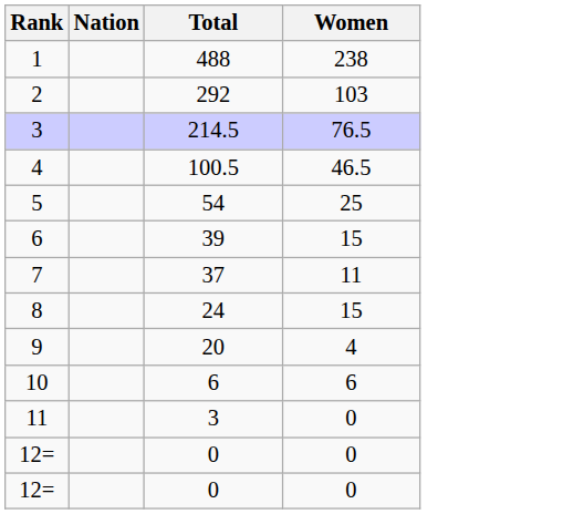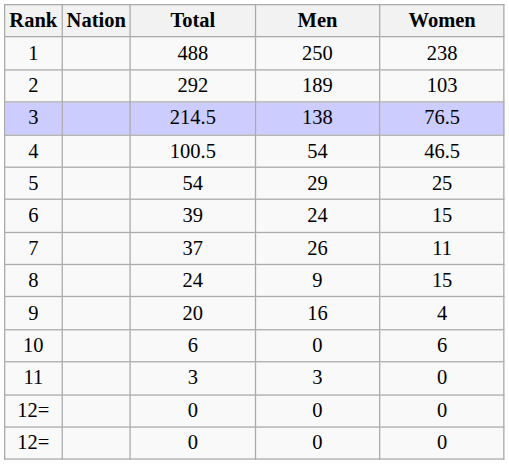+ column: Men | 250 | 189 | 138 | 54 | 29 | 24 | 26 | 9 | 16 | 0 | 3 | 0 | 0
